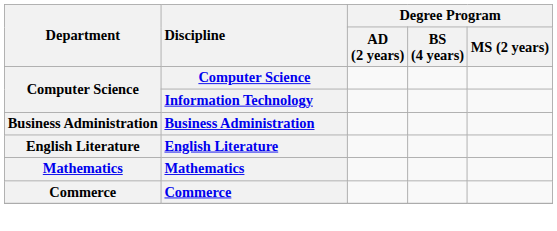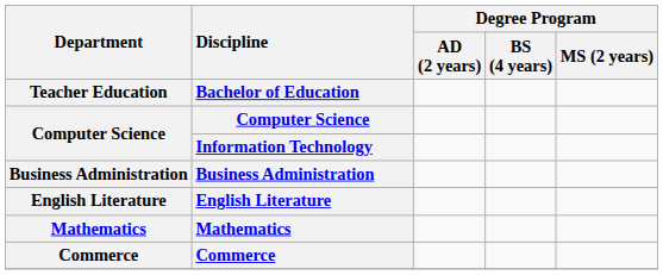+ row: Teacher Education | Bachelor of Education
